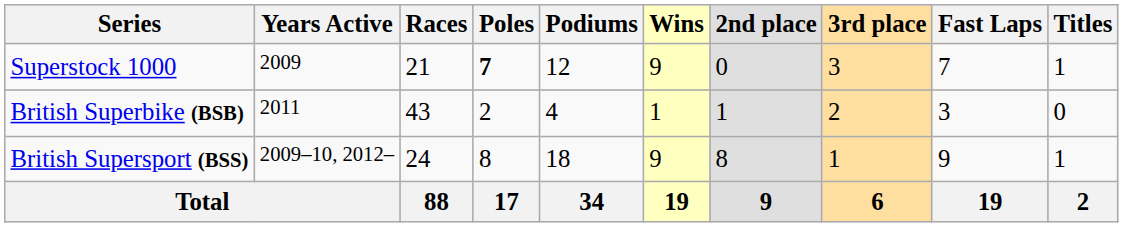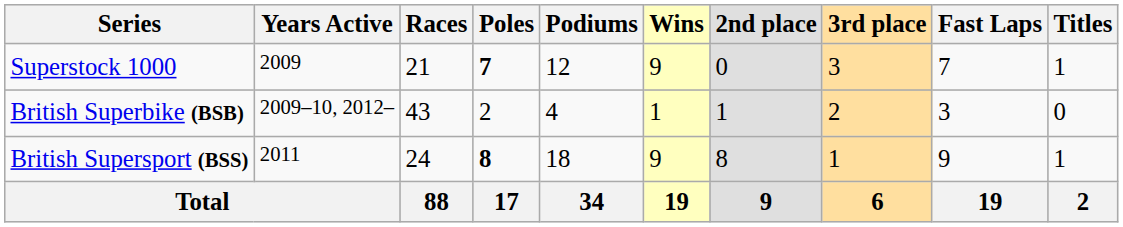British Superbike (BSB) | Years Active: 2011 -> 2009–10, 2012–
British Supersport (BSS) | Years Active: 2009–10, 2012– -> 2011
British Supersport (BSS) | Poles: normal -> bold
